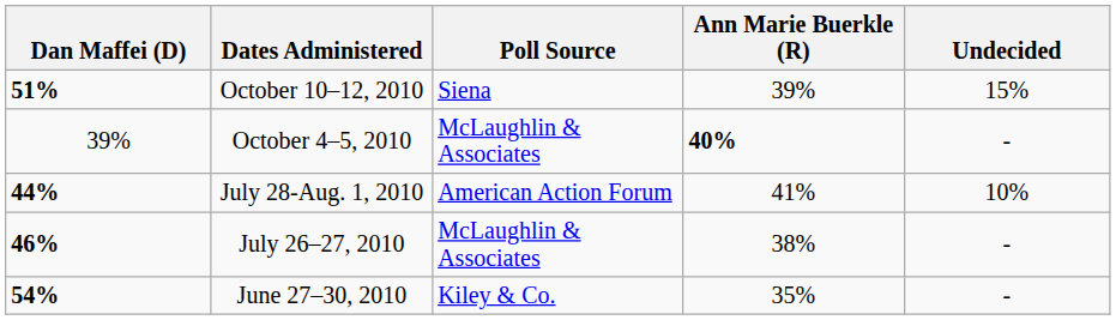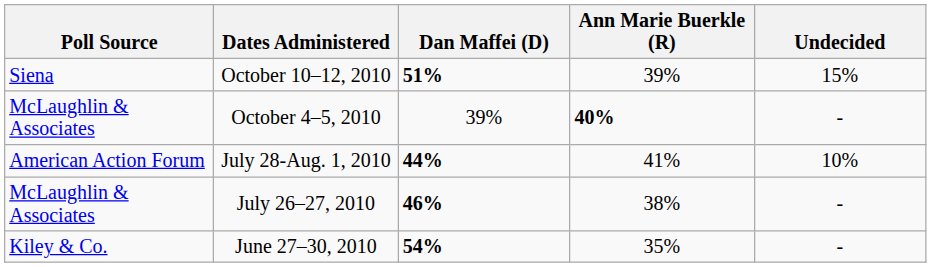columns swapped: Poll Source <-> Dan Maffei (D)
